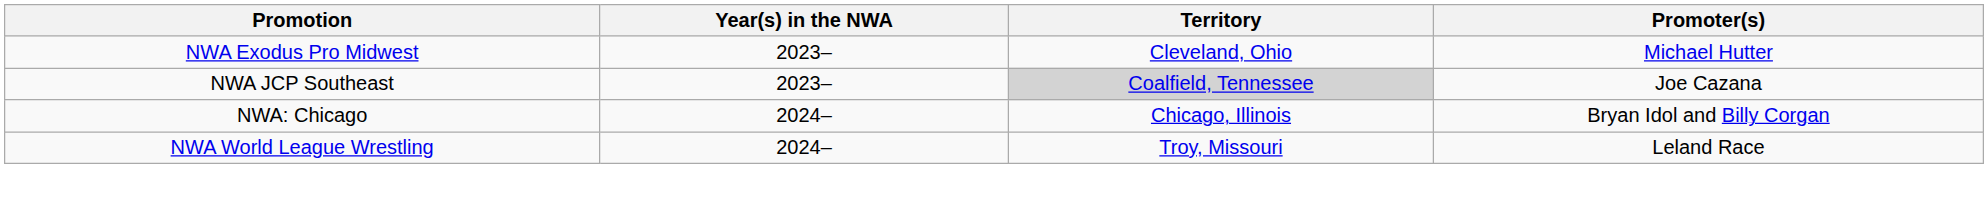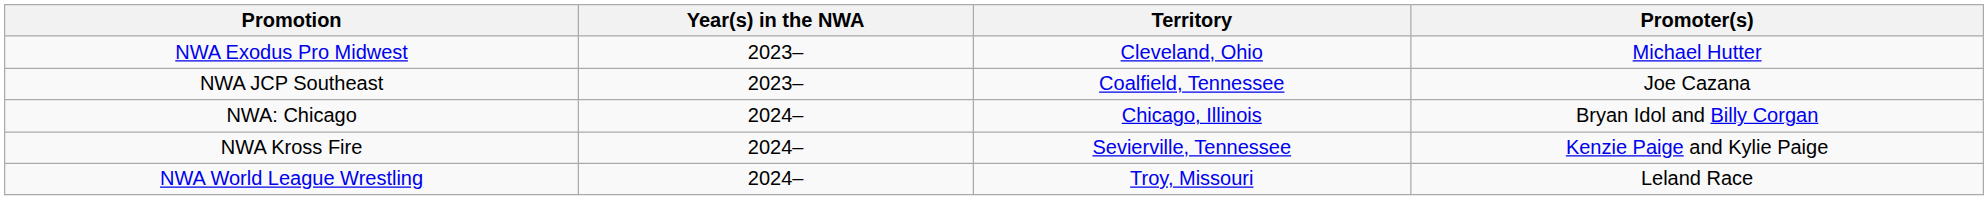NWA JCP Southeast | Territory: lightgrey background -> no background
+ row: NWA Kross Fire | 2024– | Sevierville, Tennessee | Kenzie Paige and Kylie Paige
